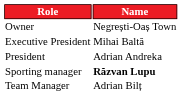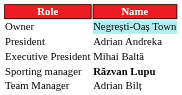Owner | Name: no background -> paleturquoise background
rows swapped: President <-> Executive President
